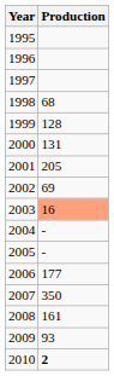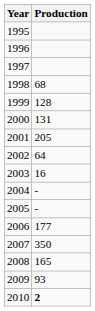2002 | Production: 69 -> 64
2003 | Production: lightsalmon background -> no background
2008 | Production: 161 -> 165
